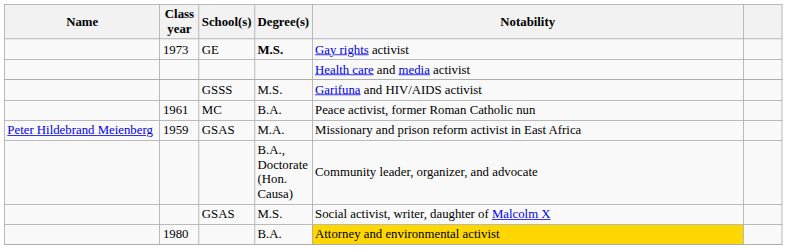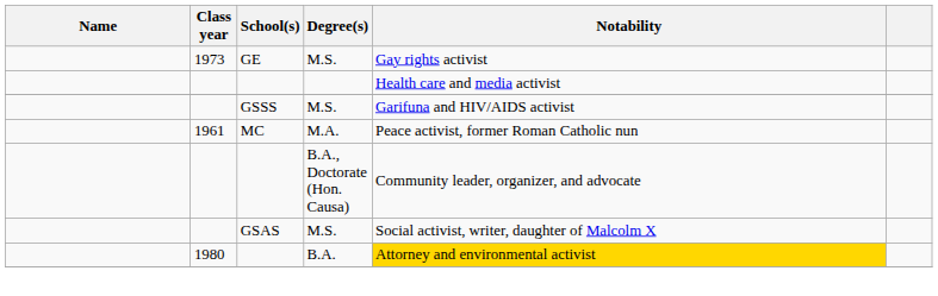1973 | Degree(s): bold -> normal
1961 | Degree(s): B.A. -> M.A.
- row: Peter Hildebrand Meienberg | 1959 | GSAS | M.A. | Missionary and prison reform activist in East Africa
